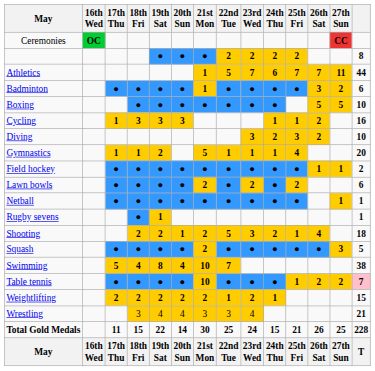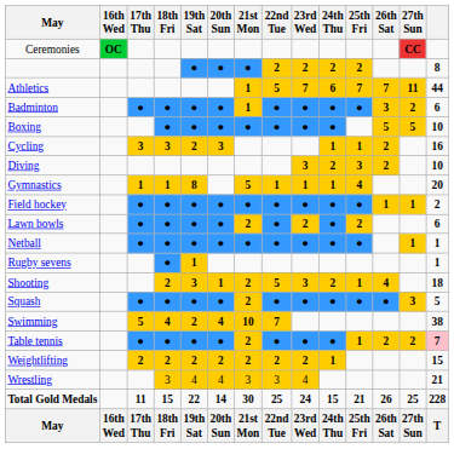Cycling | 17th Thu: 1 -> 3
Cycling | 19th Sat: 3 -> 2
Gymnastics | 19th Sat: 2 -> 8
Shooting | 19th Sat: 2 -> 3
Swimming | 19th Sat: 8 -> 2
Table tennis | 21st Mon: 10 -> 2
Weightlifting | 22nd Tue: 1 -> 2
